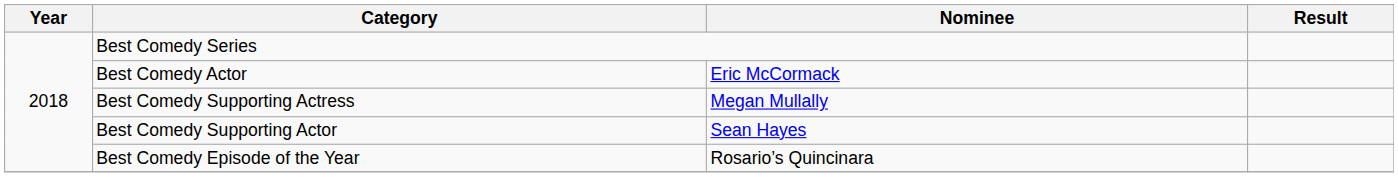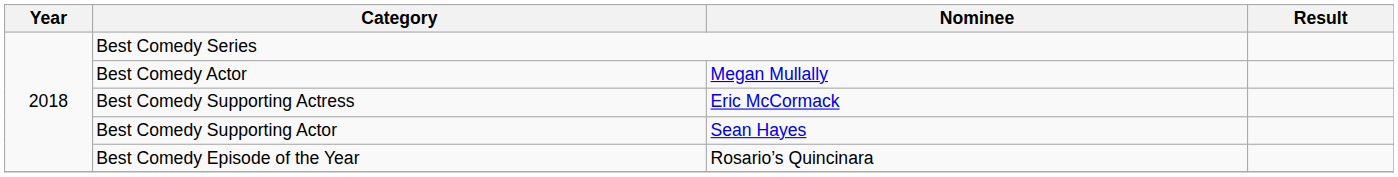Best Comedy Actor | Nominee: Eric McCormack -> Megan Mullally
Best Comedy Supporting Actress | Nominee: Megan Mullally -> Eric McCormack
